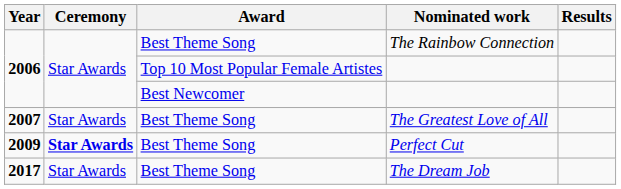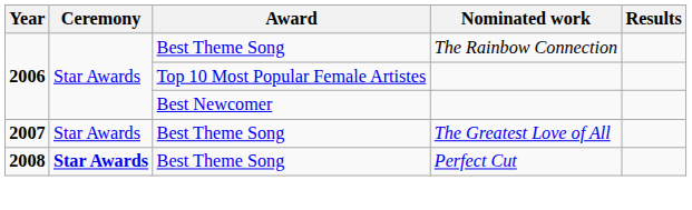Perfect Cut | Year: 2009 -> 2008
- row: 2017 | Star Awards | Best Theme Song | The Dream Job
